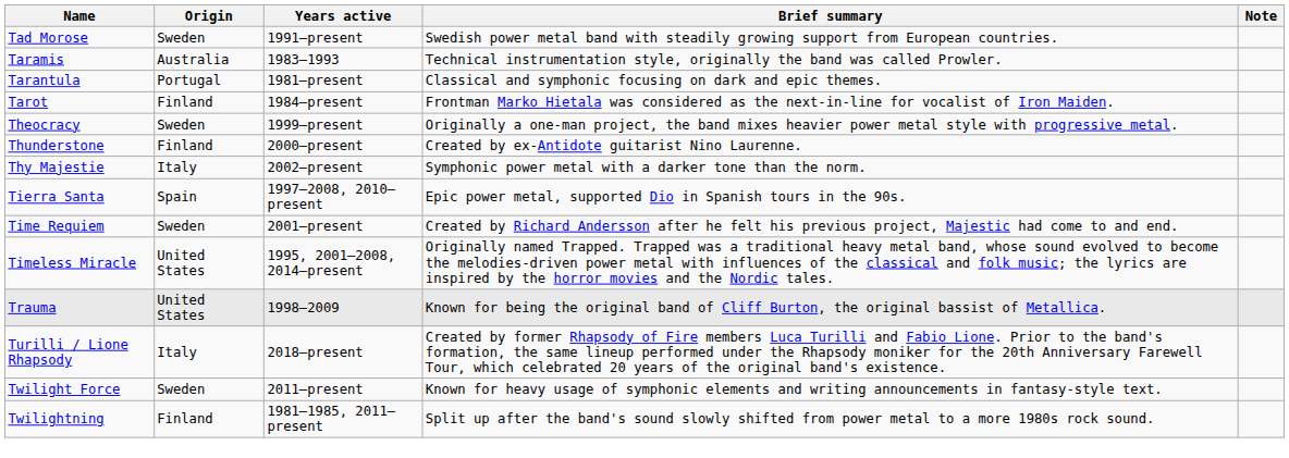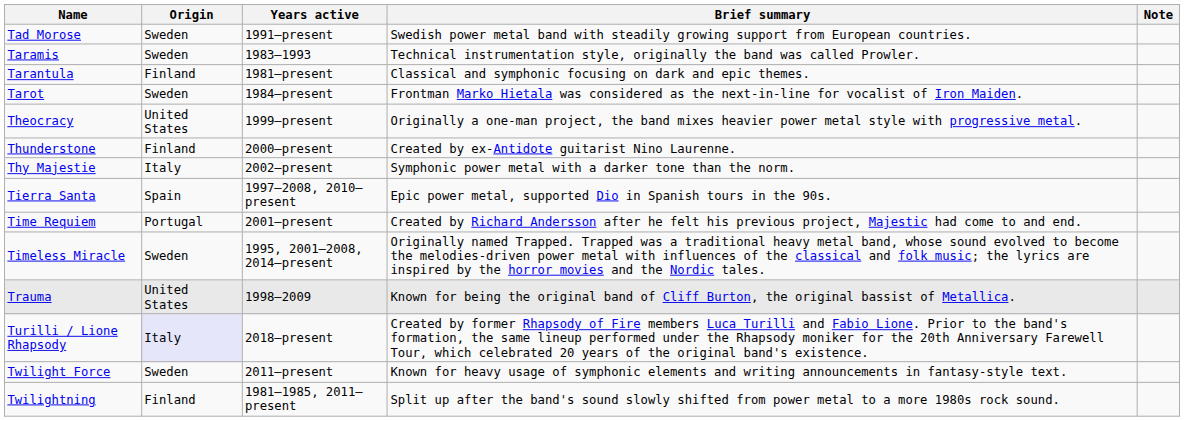Taramis | Origin: Australia -> Sweden
Tarantula | Origin: Portugal -> Finland
Tarot | Origin: Finland -> Sweden
Theocracy | Origin: Sweden -> United States
Time Requiem | Origin: Sweden -> Portugal
Timeless Miracle | Origin: United States -> Sweden
Turilli / Lione Rhapsody | Origin: no background -> lavender background
